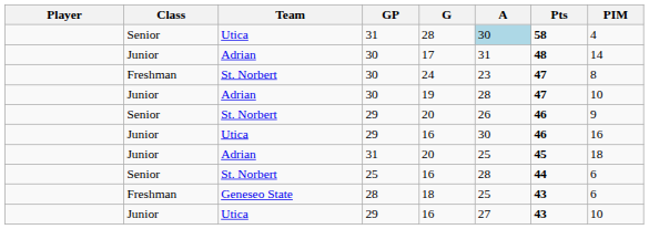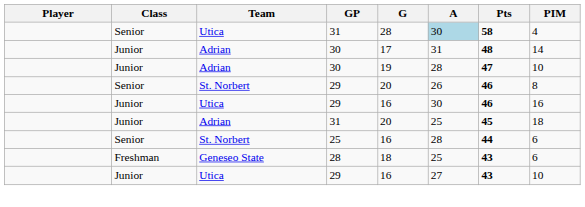- row: Freshman | St. Norbert | 30 | 24 | 23 | 47 | 8
Senior / 29 | PIM: 9 -> 8
